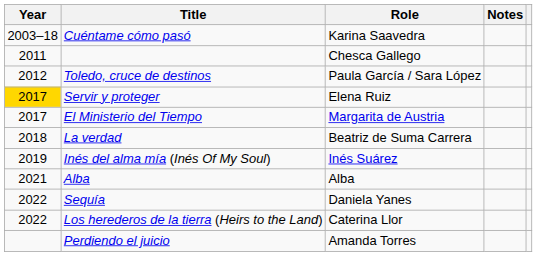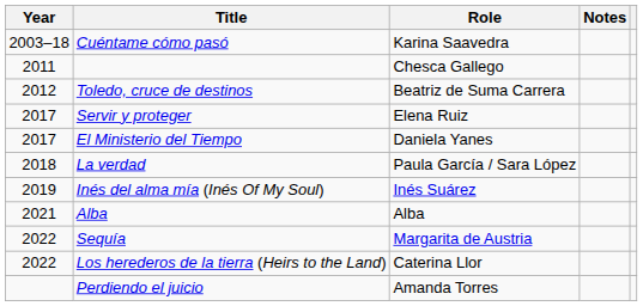Toledo, cruce de destinos | Role: Paula García / Sara López -> Beatriz de Suma Carrera
Servir y proteger | Year: gold background -> no background
El Ministerio del Tiempo | Role: Margarita de Austria -> Daniela Yanes
La verdad | Role: Beatriz de Suma Carrera -> Paula García / Sara López
Sequía | Role: Daniela Yanes -> Margarita de Austria
